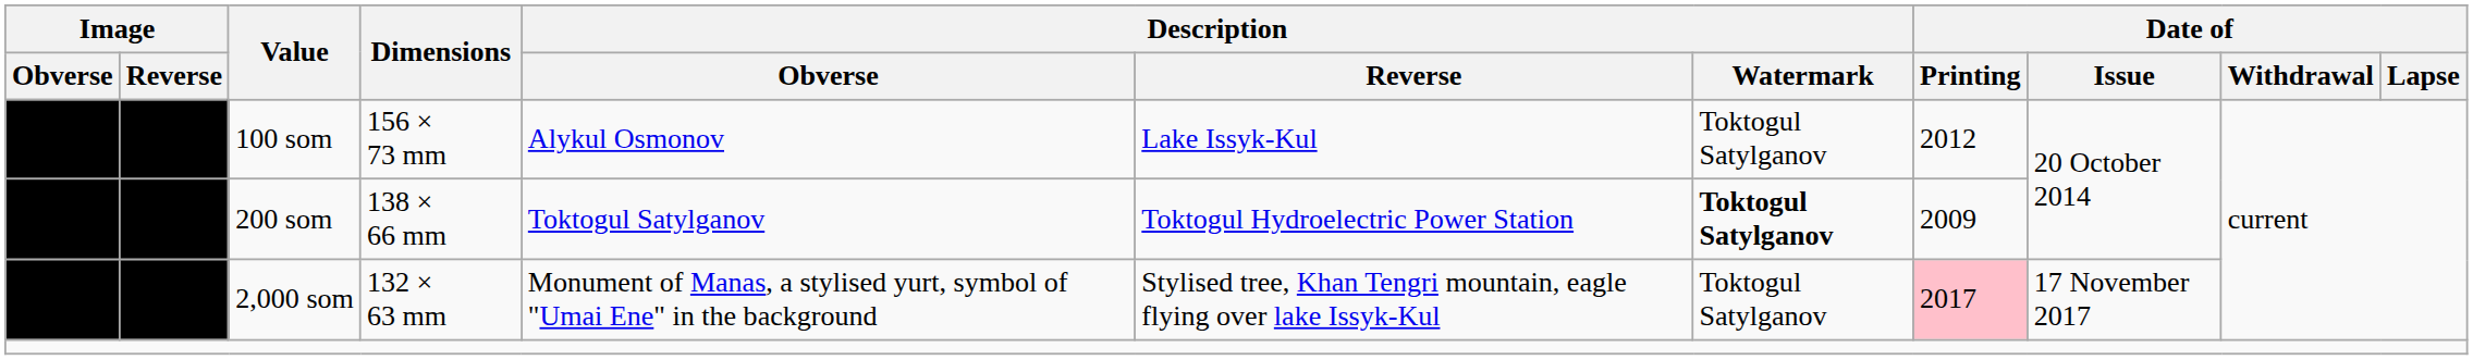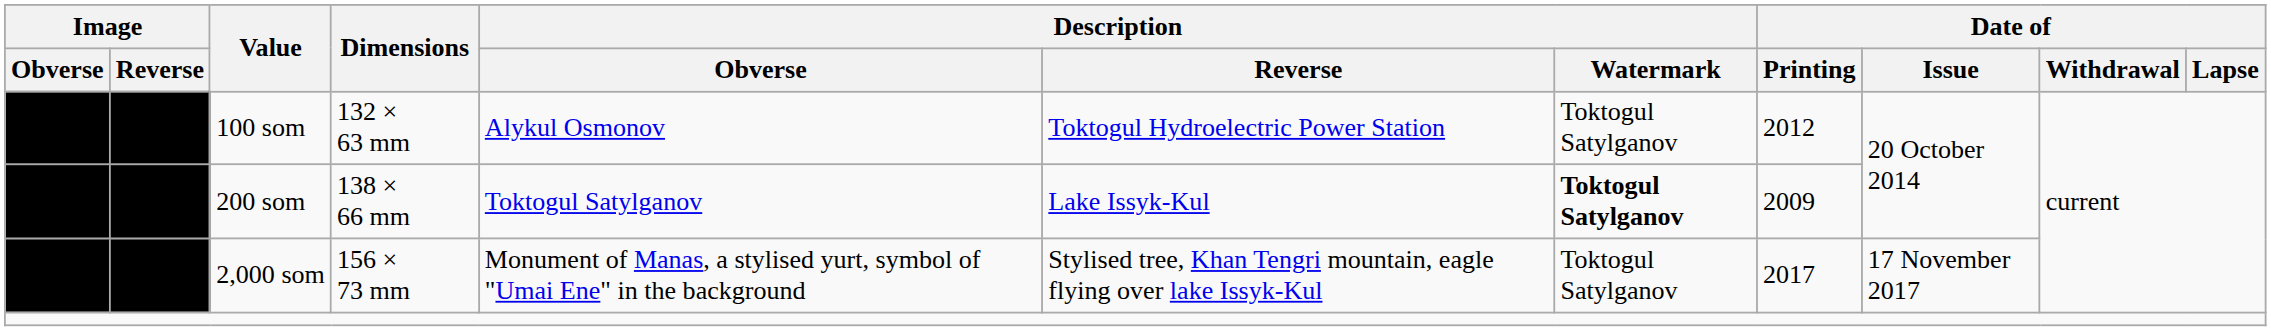100 som | Dimensions: 156 × 73 mm -> 132 × 63 mm
100 som | Description / Reverse: Lake Issyk-Kul -> Toktogul Hydroelectric Power Station
200 som | Description / Reverse: Toktogul Hydroelectric Power Station -> Lake Issyk-Kul
2,000 som | Dimensions: 132 × 63 mm -> 156 × 73 mm
2,000 som | Date of / Printing: pink background -> no background
